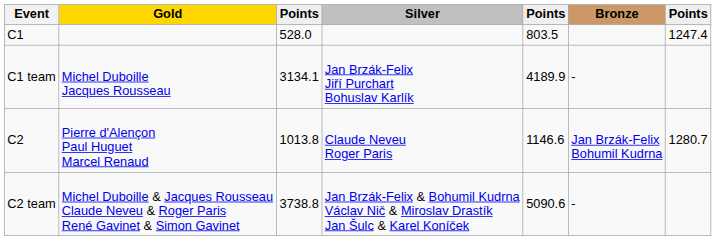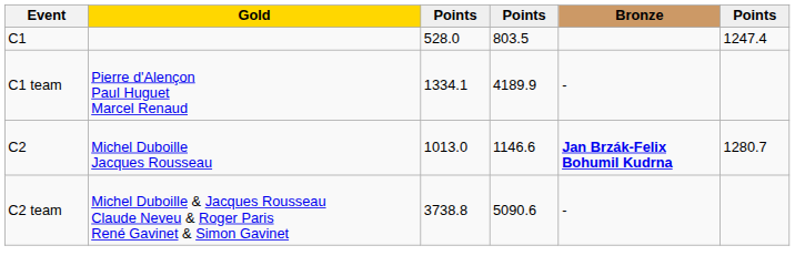- column: Silver | Jan Brzák-Felix Jiří Purchart Bohuslav Karlík | Claude Neveu Roger Paris | Jan Brzák-Felix & Bohumil Kudrna Václav Nič & Miroslav Drastík Jan Šulc & Karel Koníček
C1 team | Gold: Michel Duboille Jacques Rousseau -> Pierre d'Alençon Paul Huguet Marcel Renaud
C1 team | column 3: 3134.1 -> 1334.1
C2 | Gold: Pierre d'Alençon Paul Huguet Marcel Renaud -> Michel Duboille Jacques Rousseau
C2 | column 3: 1013.8 -> 1013.0
C2 | Bronze: normal -> bold
